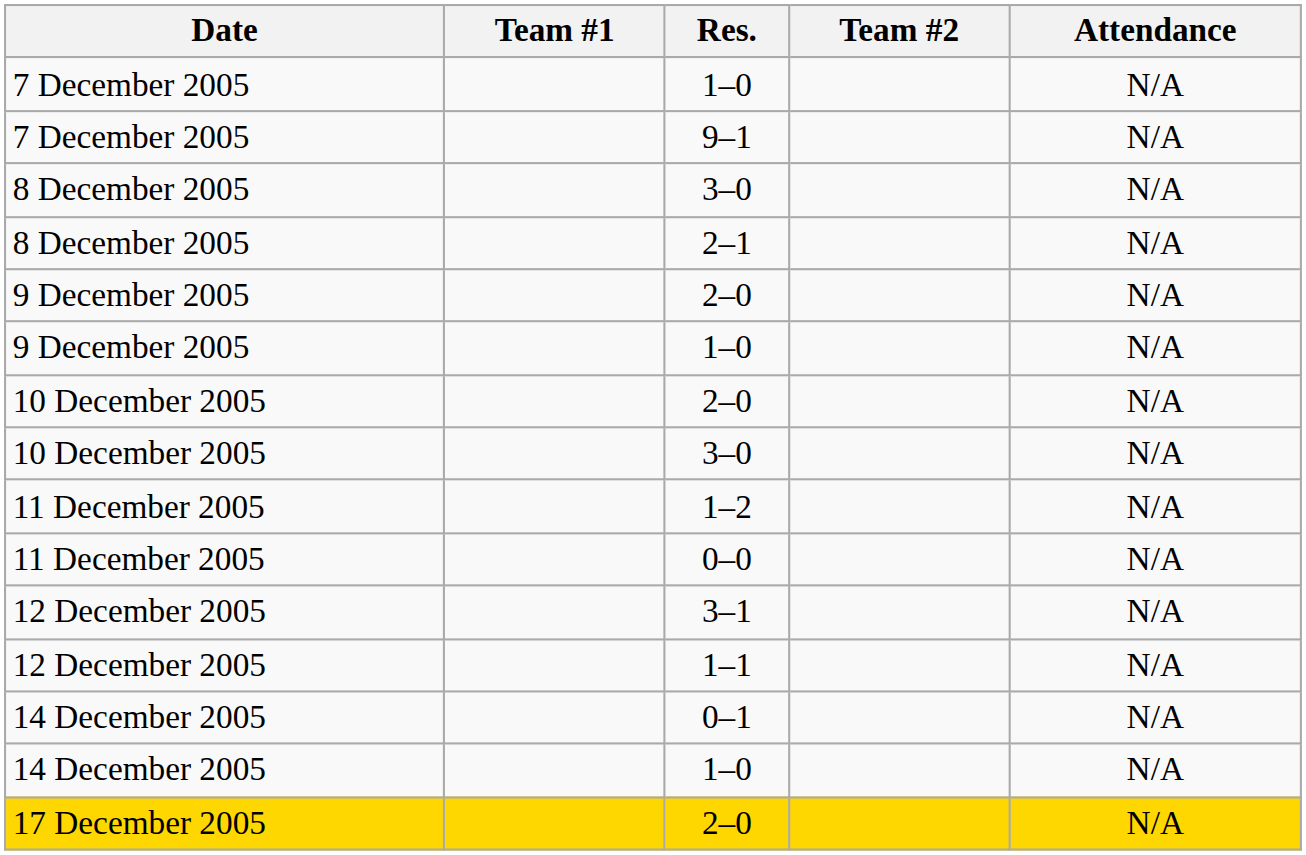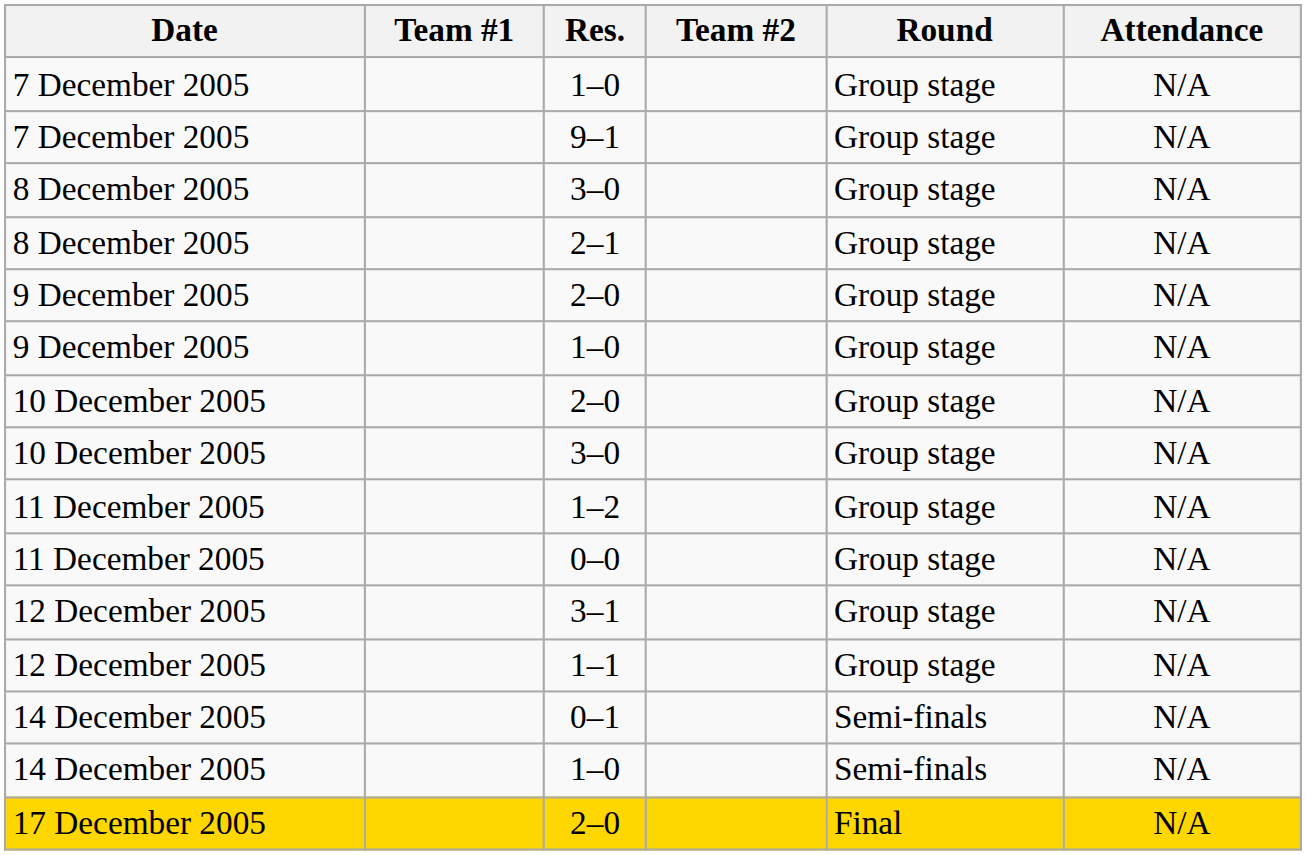+ column: Round | Group stage | Group stage | Group stage | Group stage | Group stage | Group stage | Group stage | Group stage | Group stage | Group stage | Group stage | Group stage | Semi-finals | Semi-finals | Final
